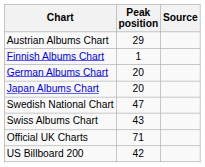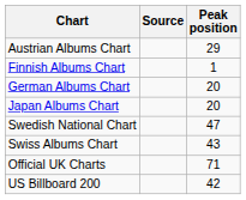columns swapped: Peak position <-> Source
